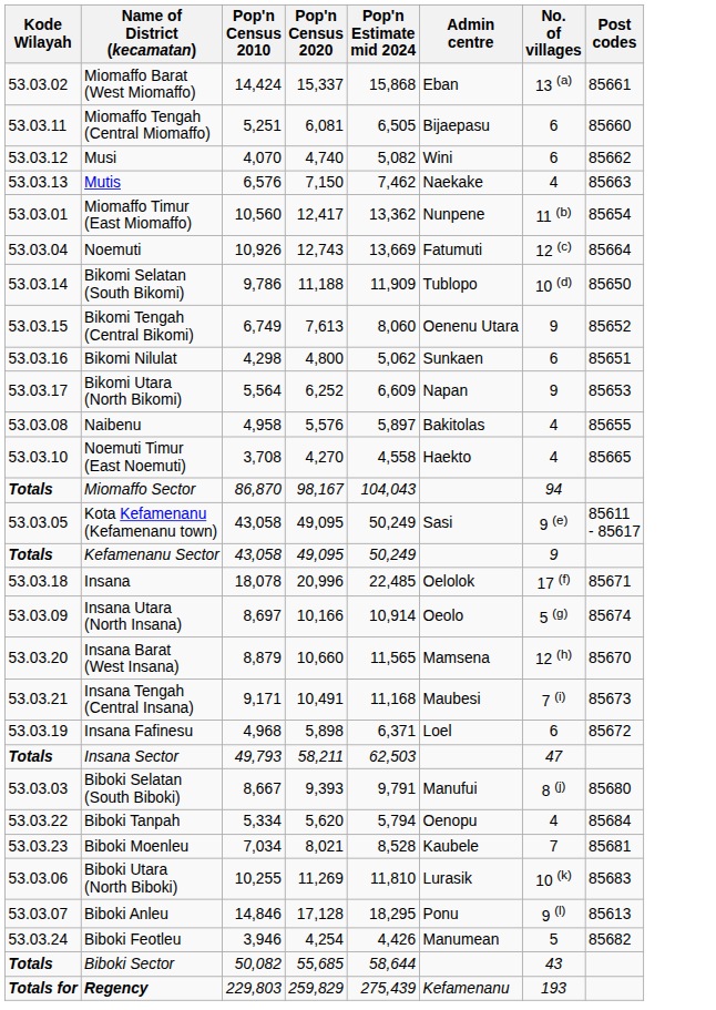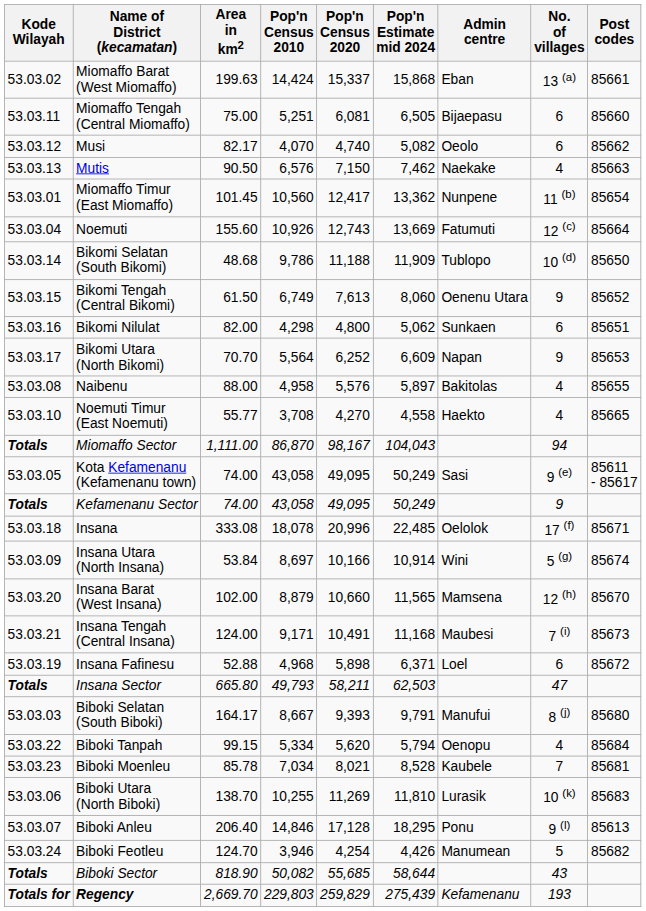+ column: Area in km2 | 199.63 | 75.00 | 82.17 | 90.50 | 101.45 | 155.60 | 48.68 | 61.50 | 82.00 | 70.70 | 88.00 | 55.77 | 1,111.00 | 74.00 | 74.00 | 333.08 | 53.84 | 102.00 | 124.00 | 52.88 | 665.80 | 164.17 | 99.15 | 85.78 | 138.70 | 206.40 | 124.70 | 818.90 | 2,669.70
Musi | Admin centre: Wini -> Oeolo
Insana Utara (North Insana) | Admin centre: Oeolo -> Wini
